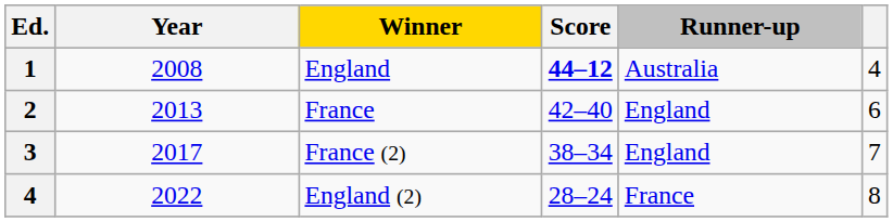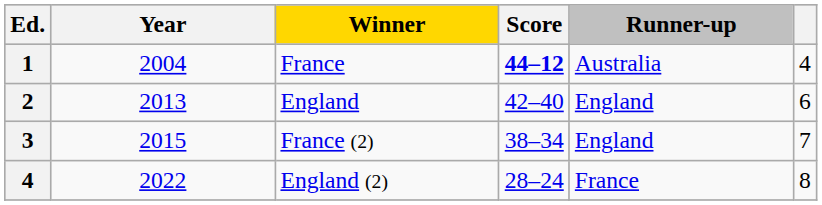1 | Year: 2008 -> 2004
1 | Winner: England -> France
2 | Winner: France -> England
3 | Year: 2017 -> 2015
